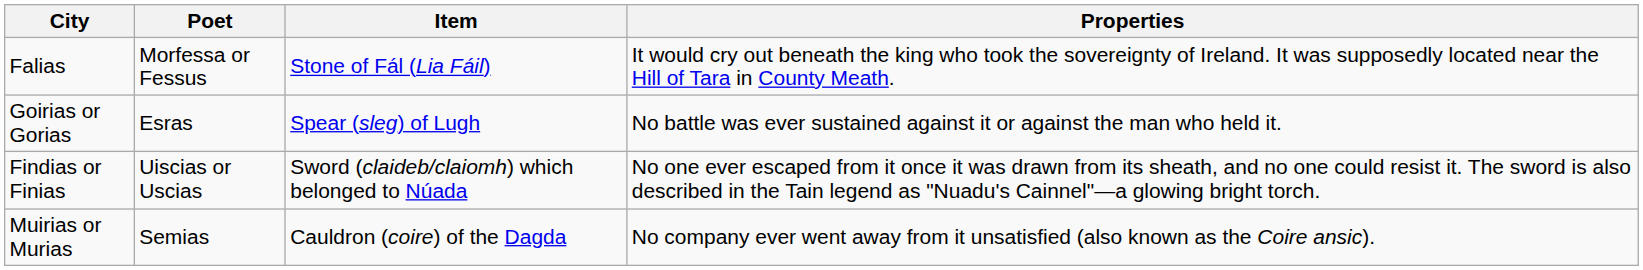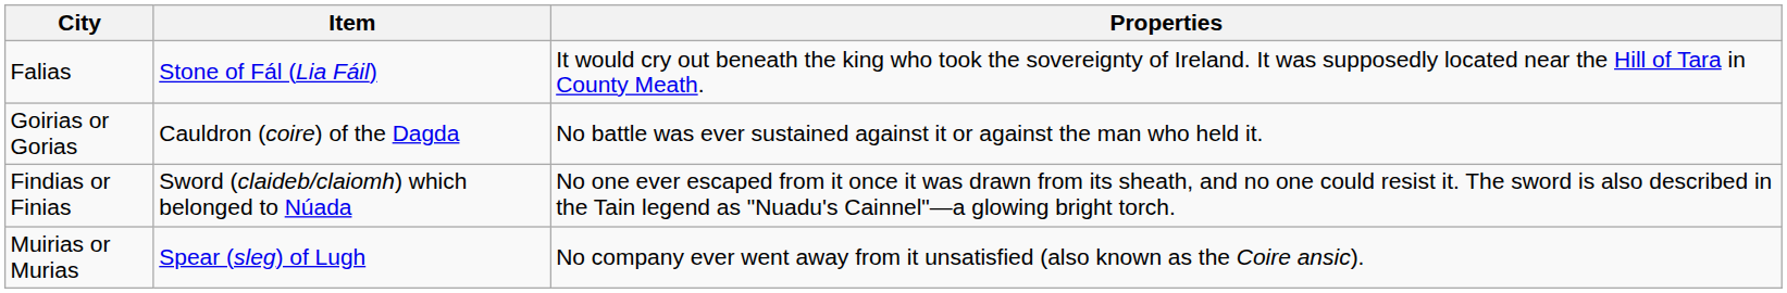- column: Poet | Morfessa or Fessus | Esras | Uiscias or Uscias | Semias
Goirias or Gorias | Item: Spear (sleg) of Lugh -> Cauldron (coire) of the Dagda
Muirias or Murias | Item: Cauldron (coire) of the Dagda -> Spear (sleg) of Lugh
